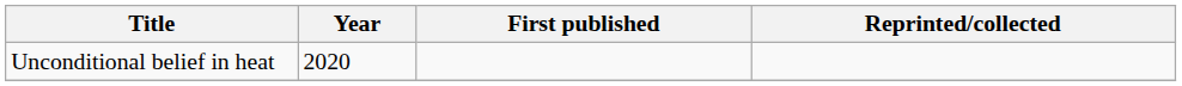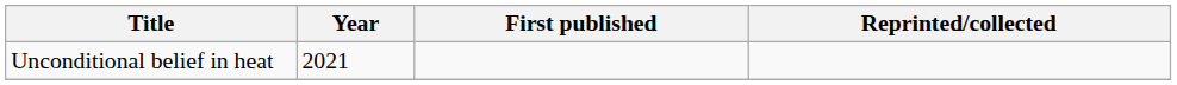Unconditional belief in heat | Year: 2020 -> 2021
